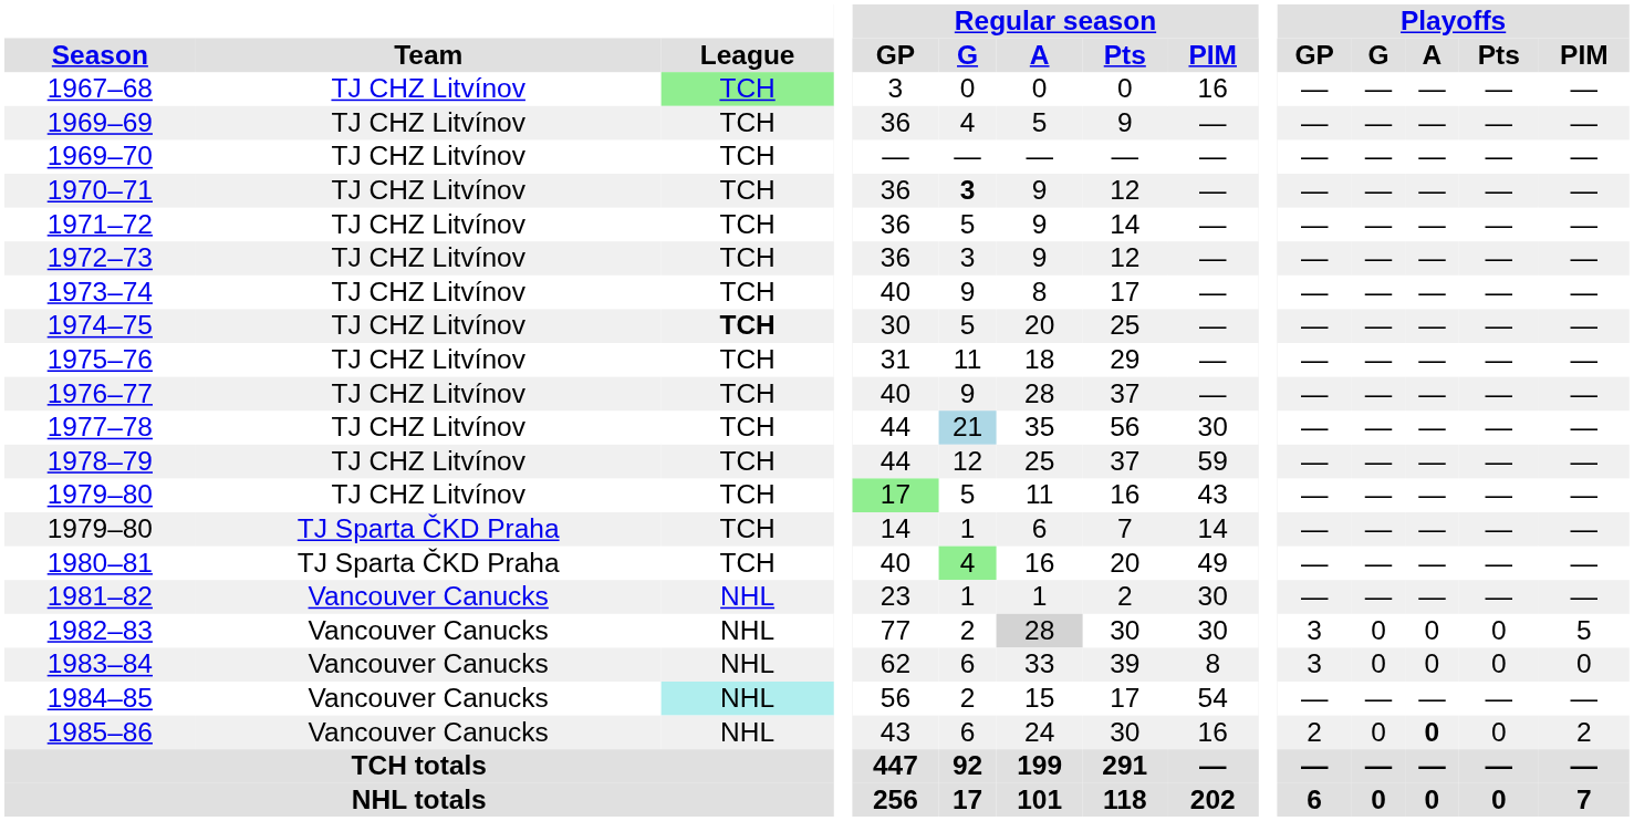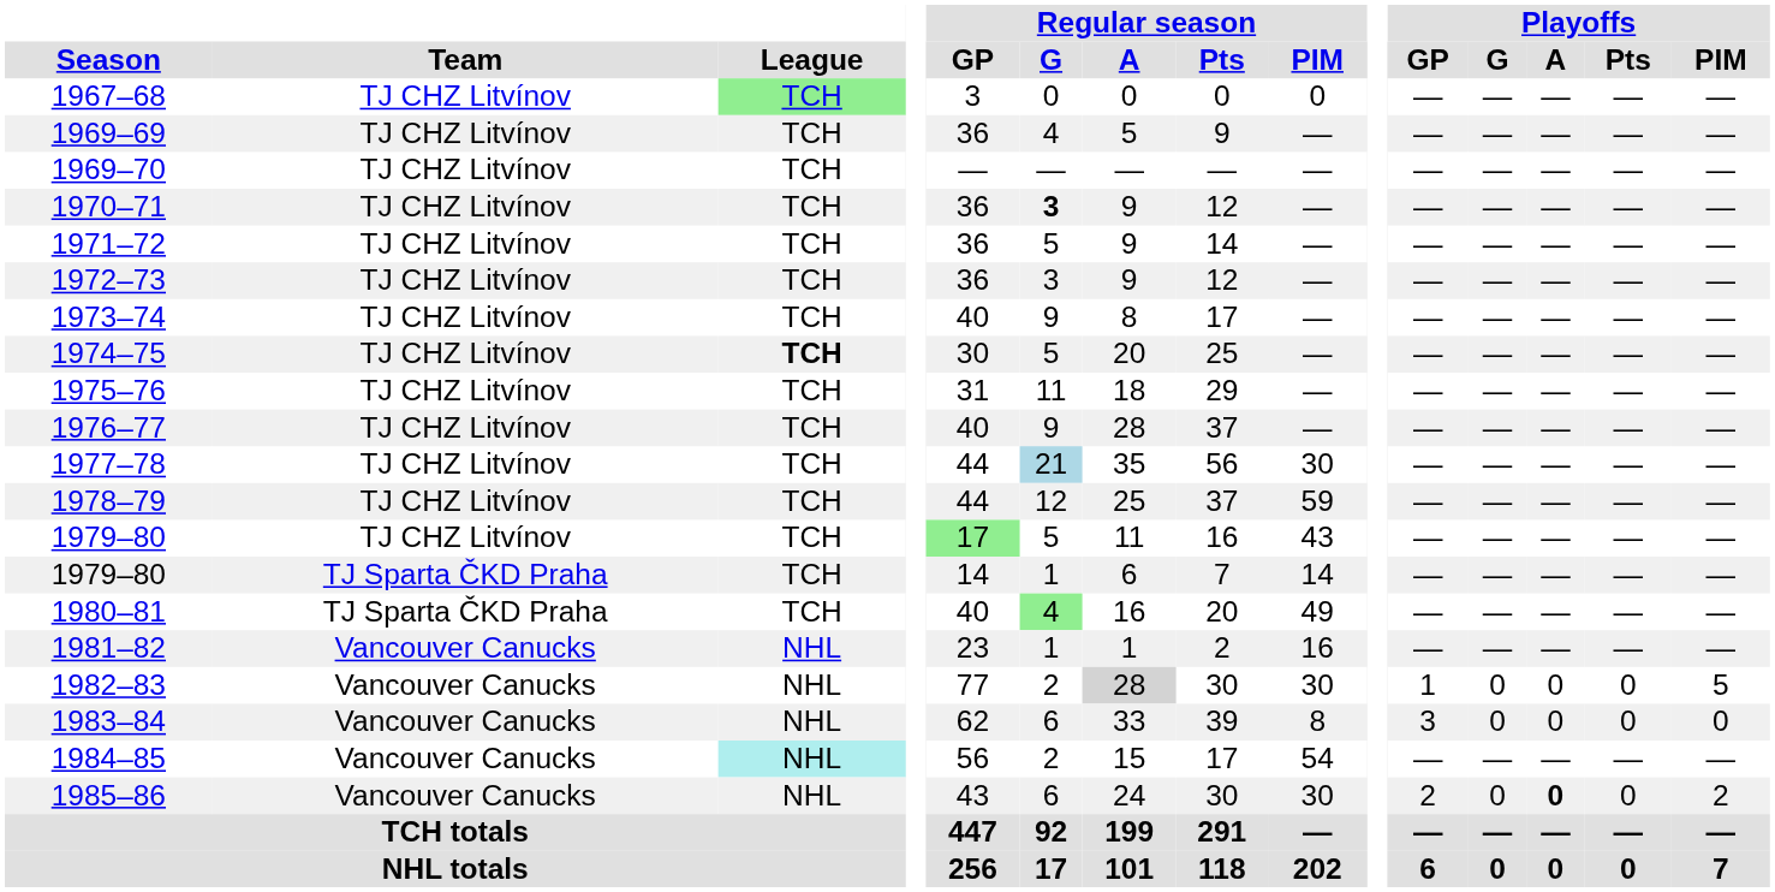1967–68 | Regular season / PIM: 16 -> 0
1981–82 | Regular season / PIM: 30 -> 16
1982–83 | Playoffs / GP: 3 -> 1
1985–86 | Regular season / PIM: 16 -> 30
